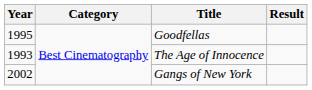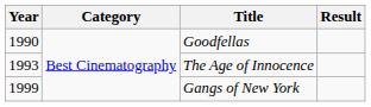Goodfellas | Year: 1995 -> 1990
Gangs of New York | Year: 2002 -> 1999
